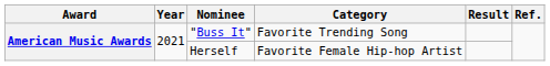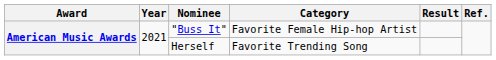"Buss It" | Category: Favorite Trending Song -> Favorite Female Hip-hop Artist
Herself | Category: Favorite Female Hip-hop Artist -> Favorite Trending Song
